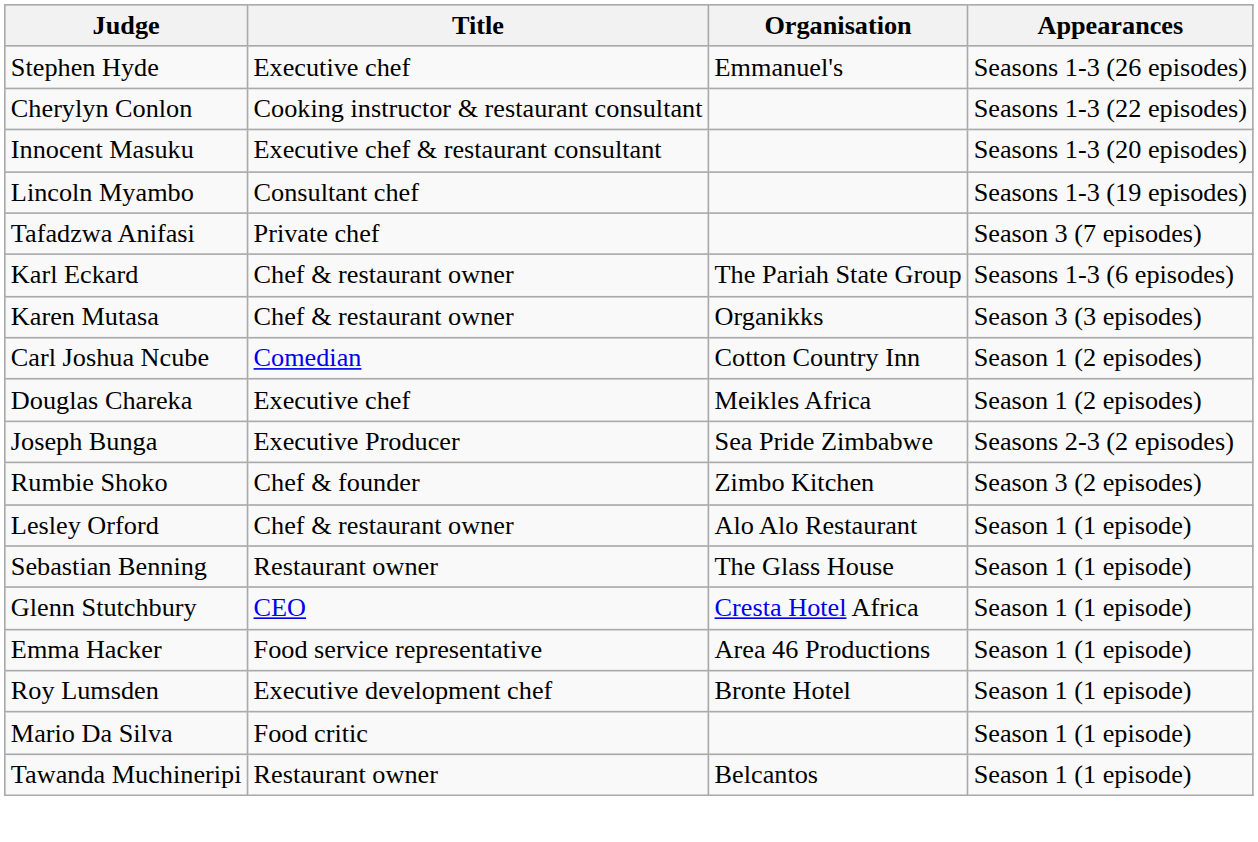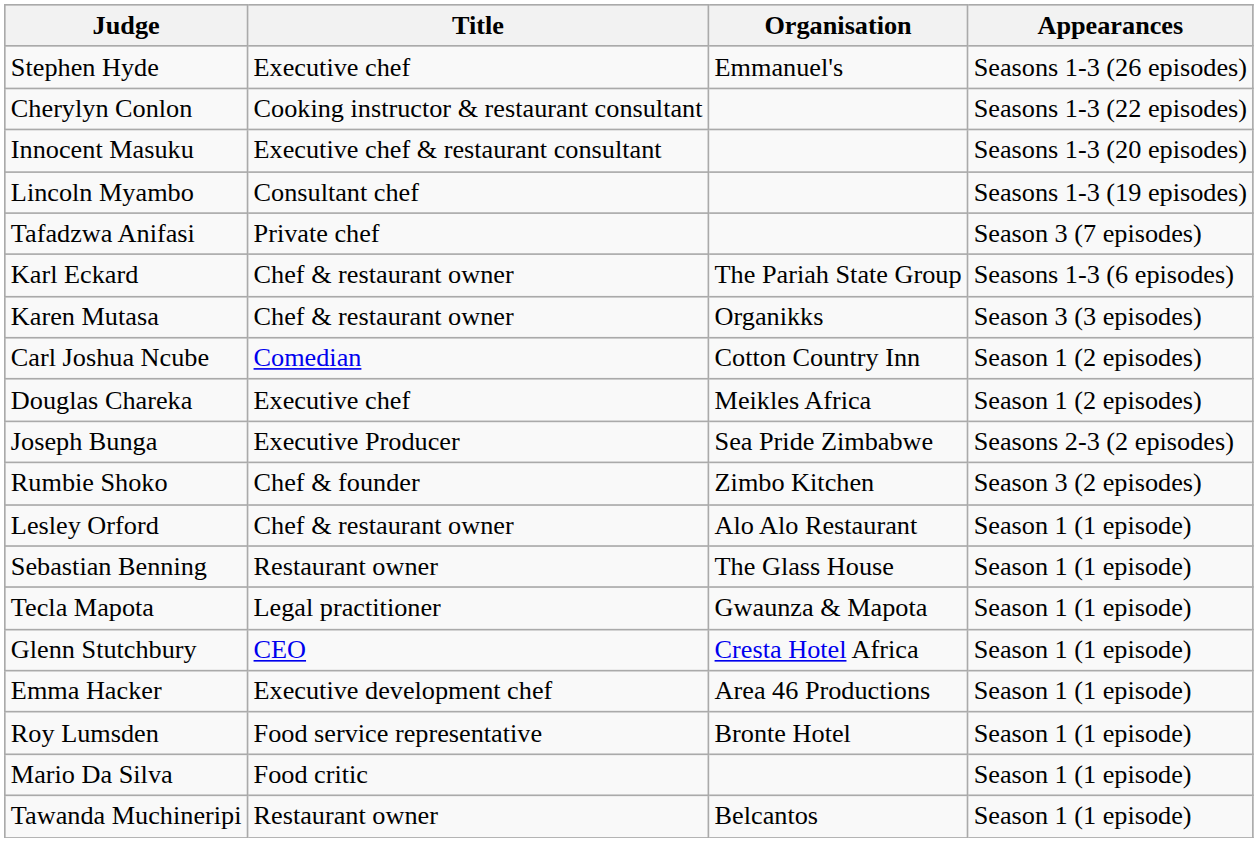+ row: Tecla Mapota | Legal practitioner | Gwaunza & Mapota | Season 1 (1 episode)
Emma Hacker | Title: Food service representative -> Executive development chef
Roy Lumsden | Title: Executive development chef -> Food service representative
